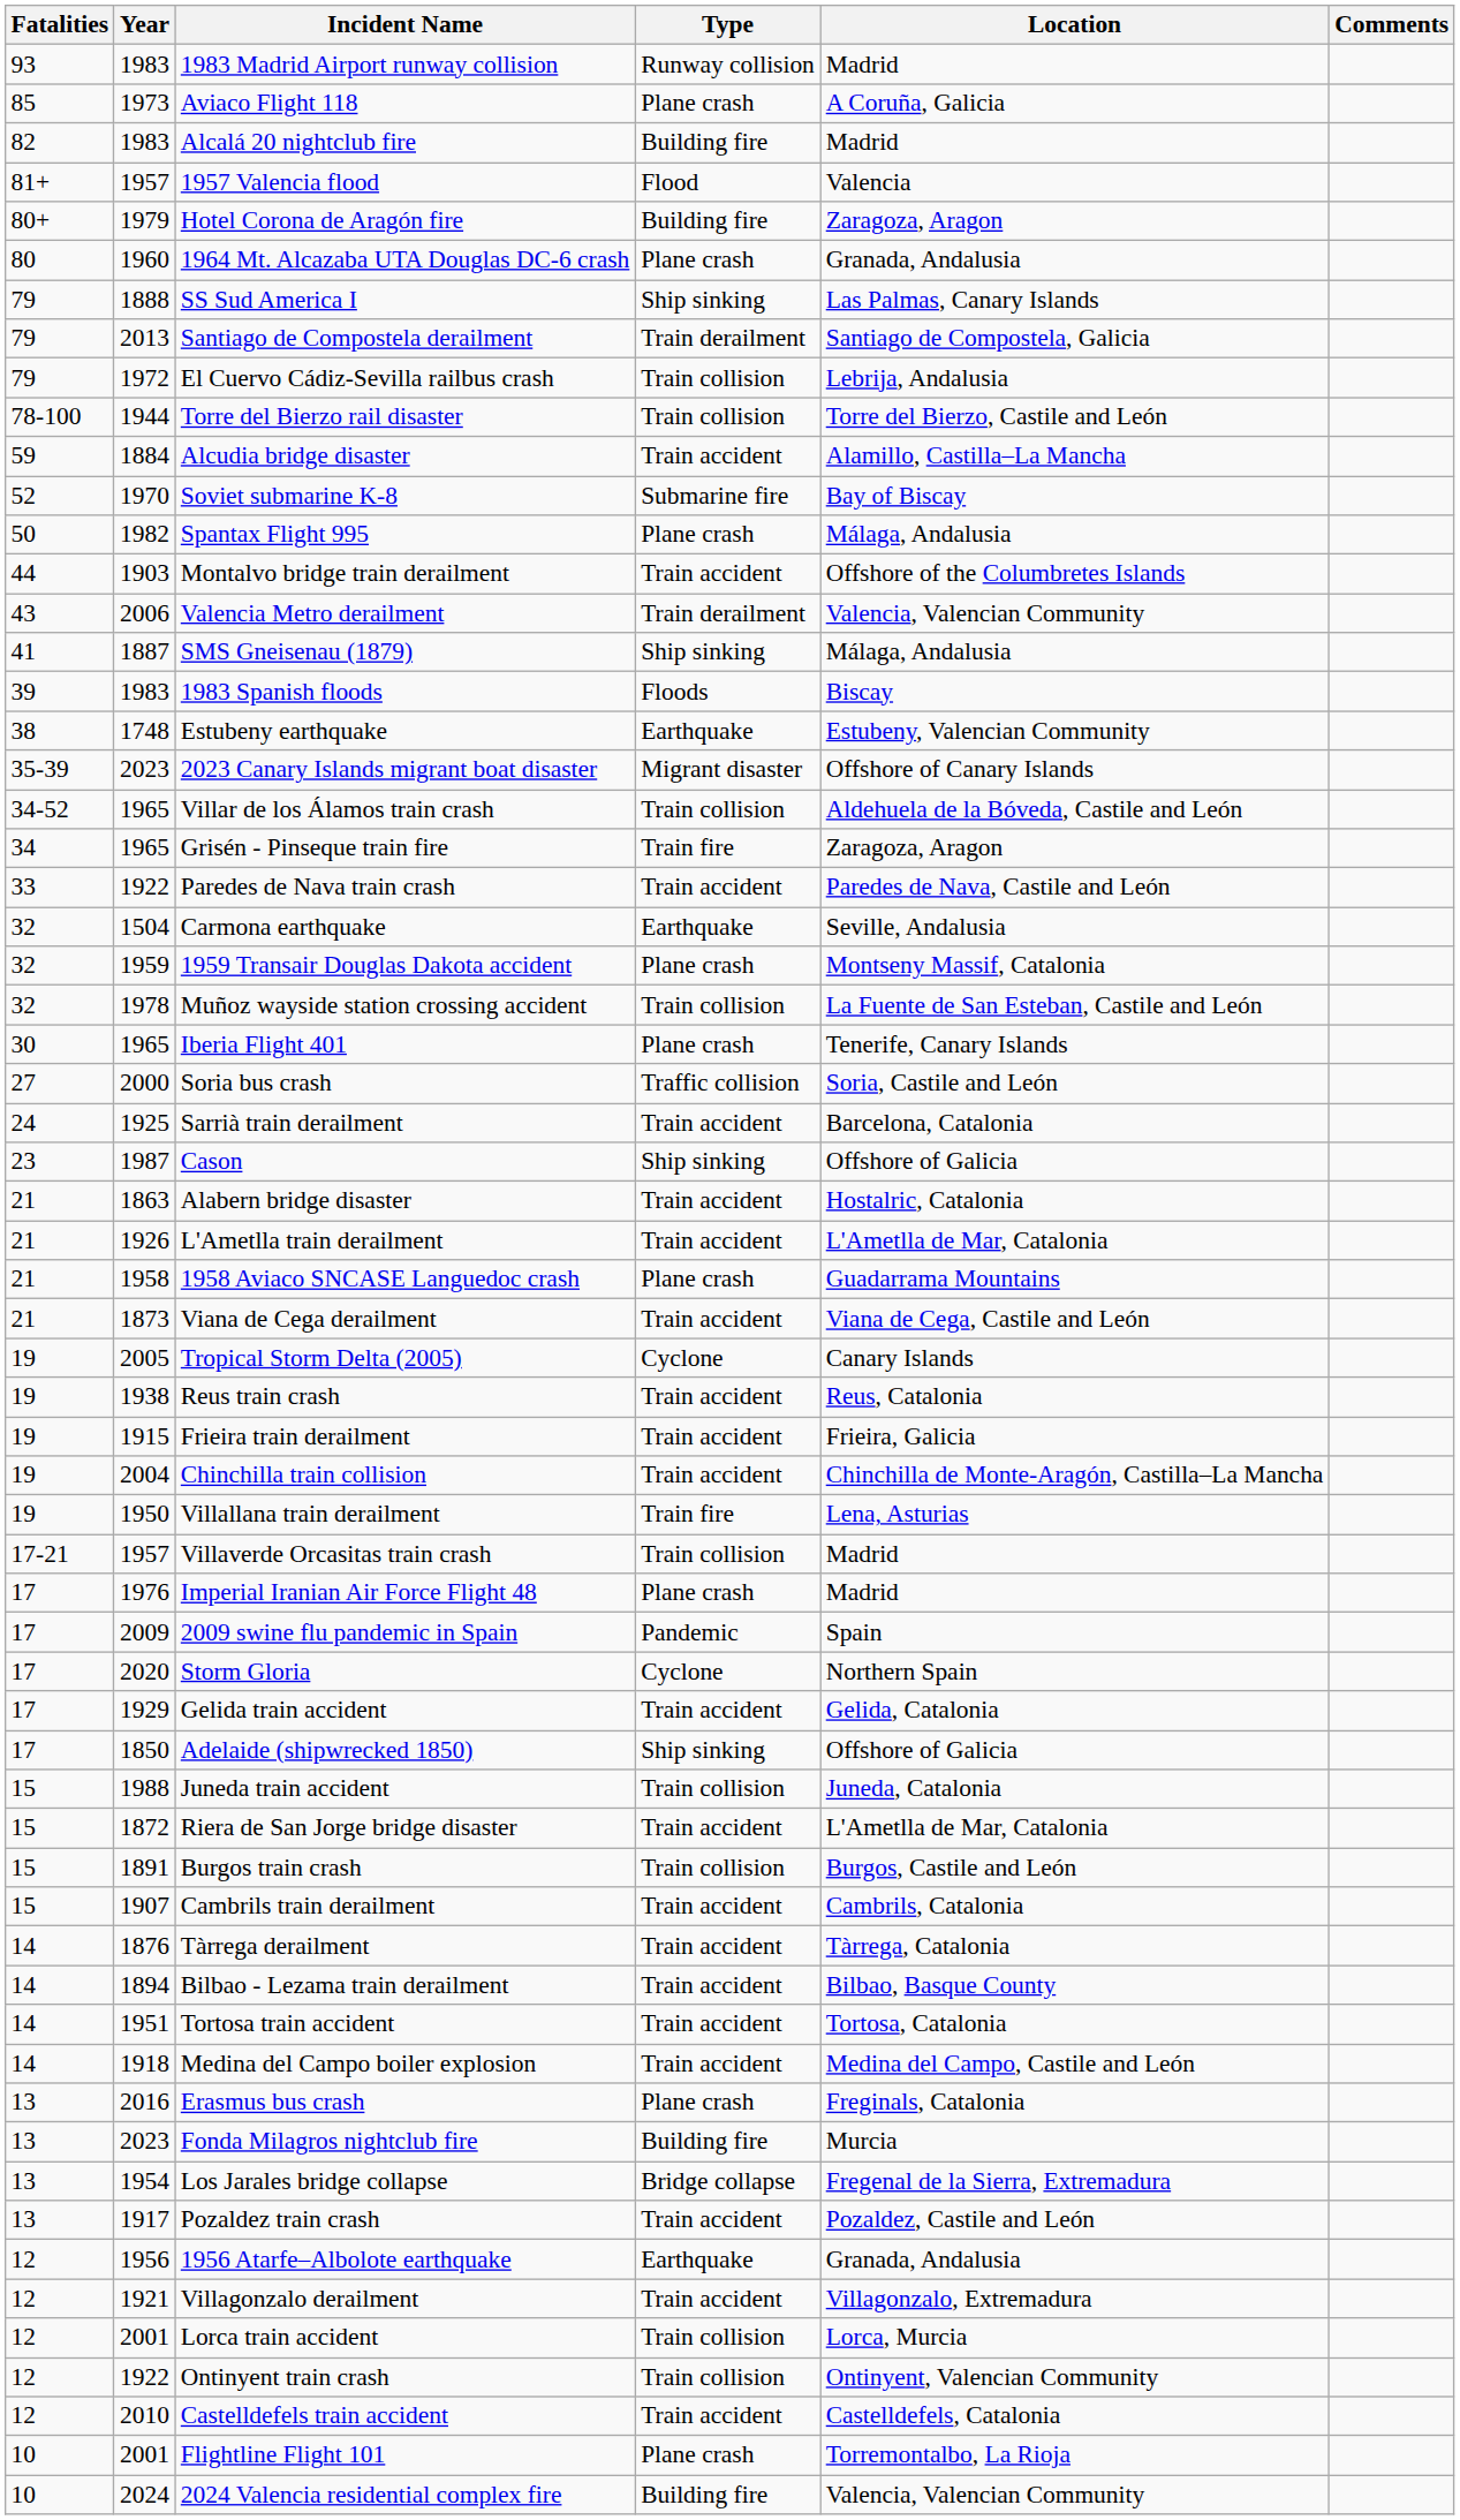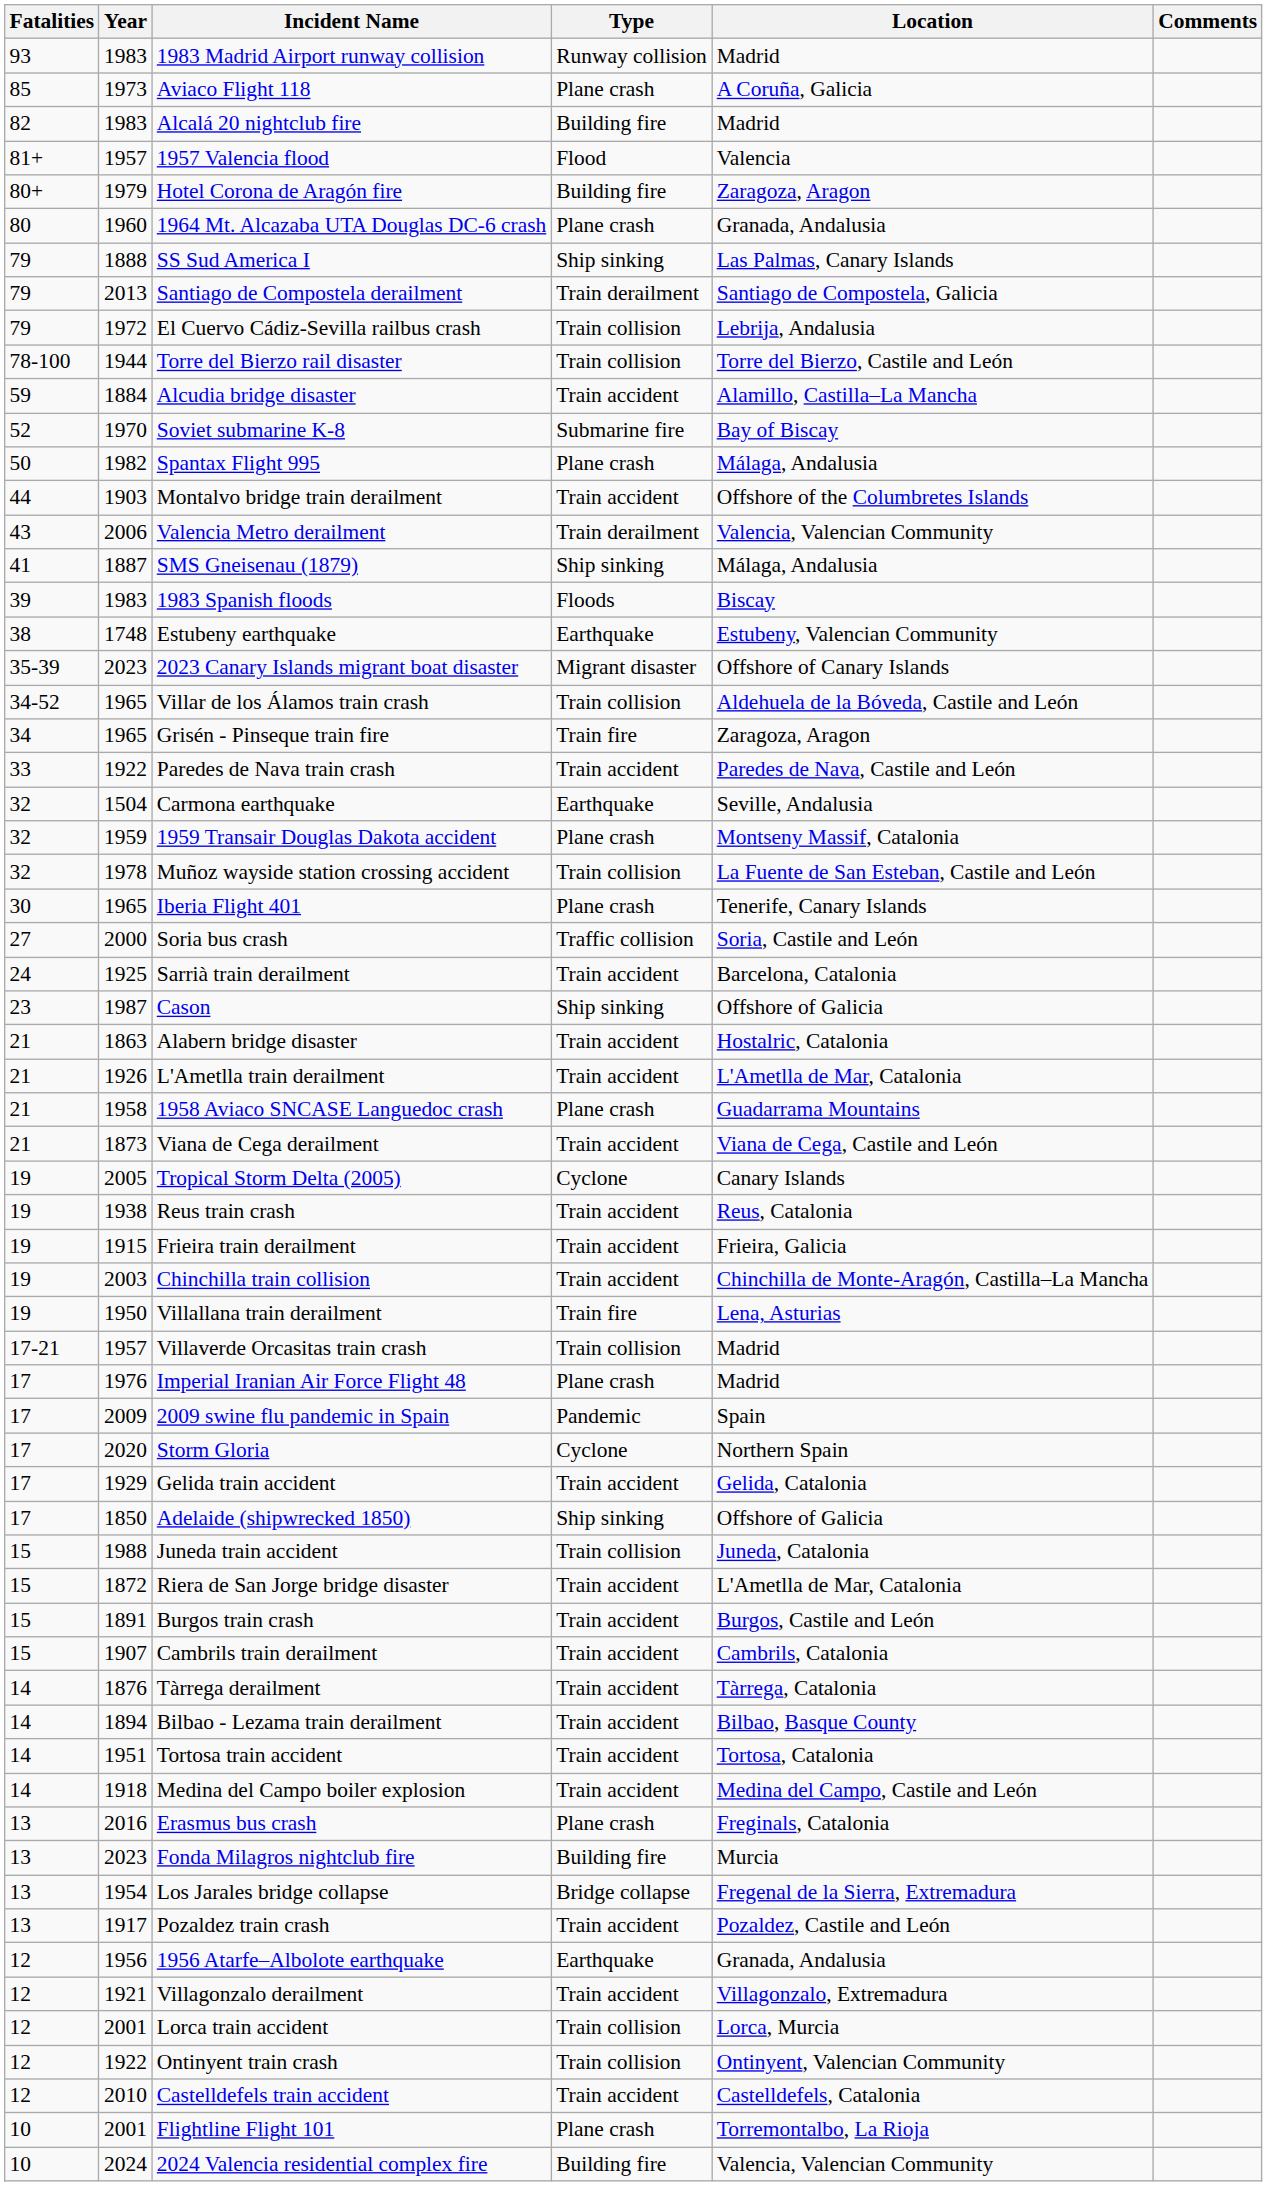Chinchilla train collision | Year: 2004 -> 2003
Burgos train crash | Type: Train collision -> Train accident
